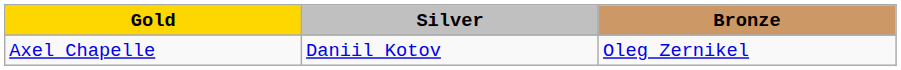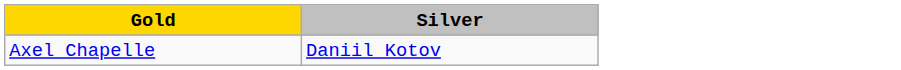- column: Bronze | Oleg Zernikel
